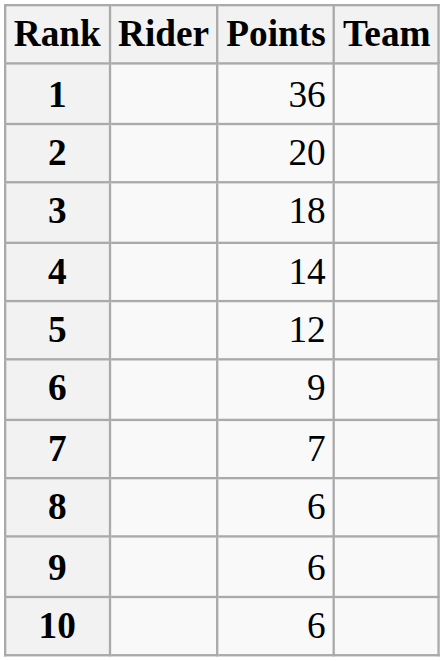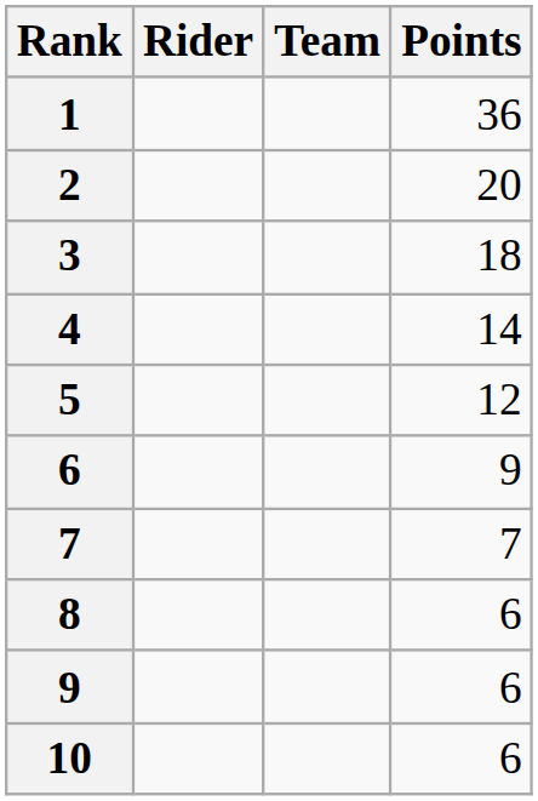columns swapped: Team <-> Points
